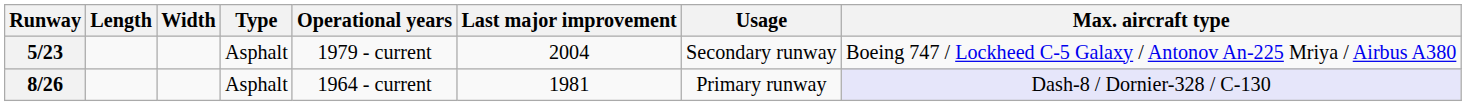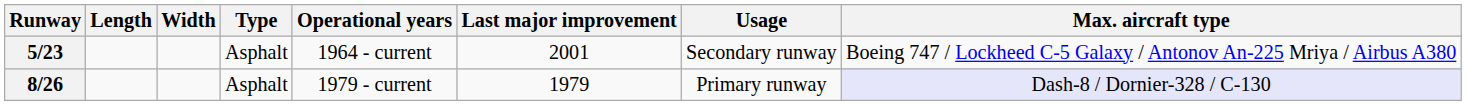5/23 | Operational years: 1979 - current -> 1964 - current
5/23 | Last major improvement: 2004 -> 2001
8/26 | Operational years: 1964 - current -> 1979 - current
8/26 | Last major improvement: 1981 -> 1979
